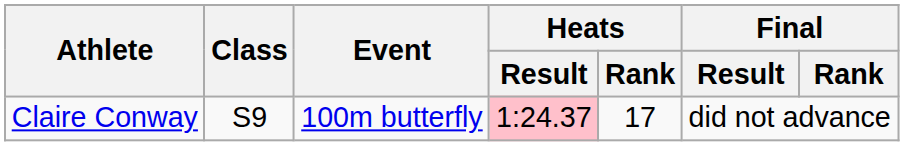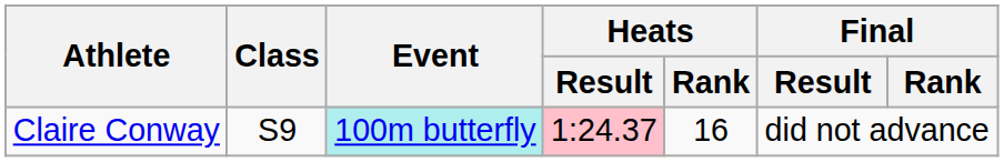Claire Conway | Event: no background -> paleturquoise background
Claire Conway | Heats / Rank: 17 -> 16
